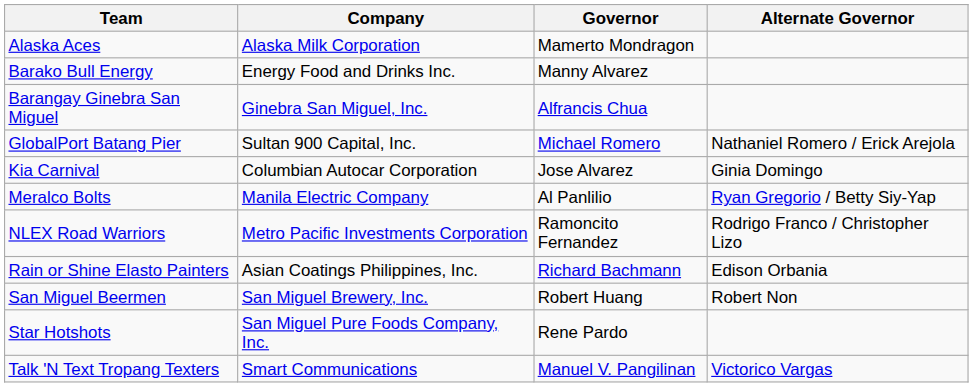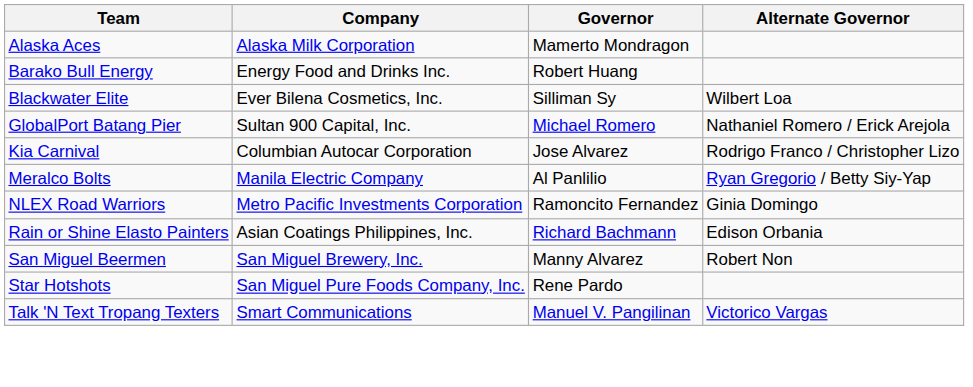Barako Bull Energy | Governor: Manny Alvarez -> Robert Huang
- row: Barangay Ginebra San Miguel | Ginebra San Miguel, Inc. | Alfrancis Chua
+ row: Blackwater Elite | Ever Bilena Cosmetics, Inc. | Silliman Sy | Wilbert Loa
Kia Carnival | Alternate Governor: Ginia Domingo -> Rodrigo Franco / Christopher Lizo
NLEX Road Warriors | Alternate Governor: Rodrigo Franco / Christopher Lizo -> Ginia Domingo
San Miguel Beermen | Governor: Robert Huang -> Manny Alvarez
